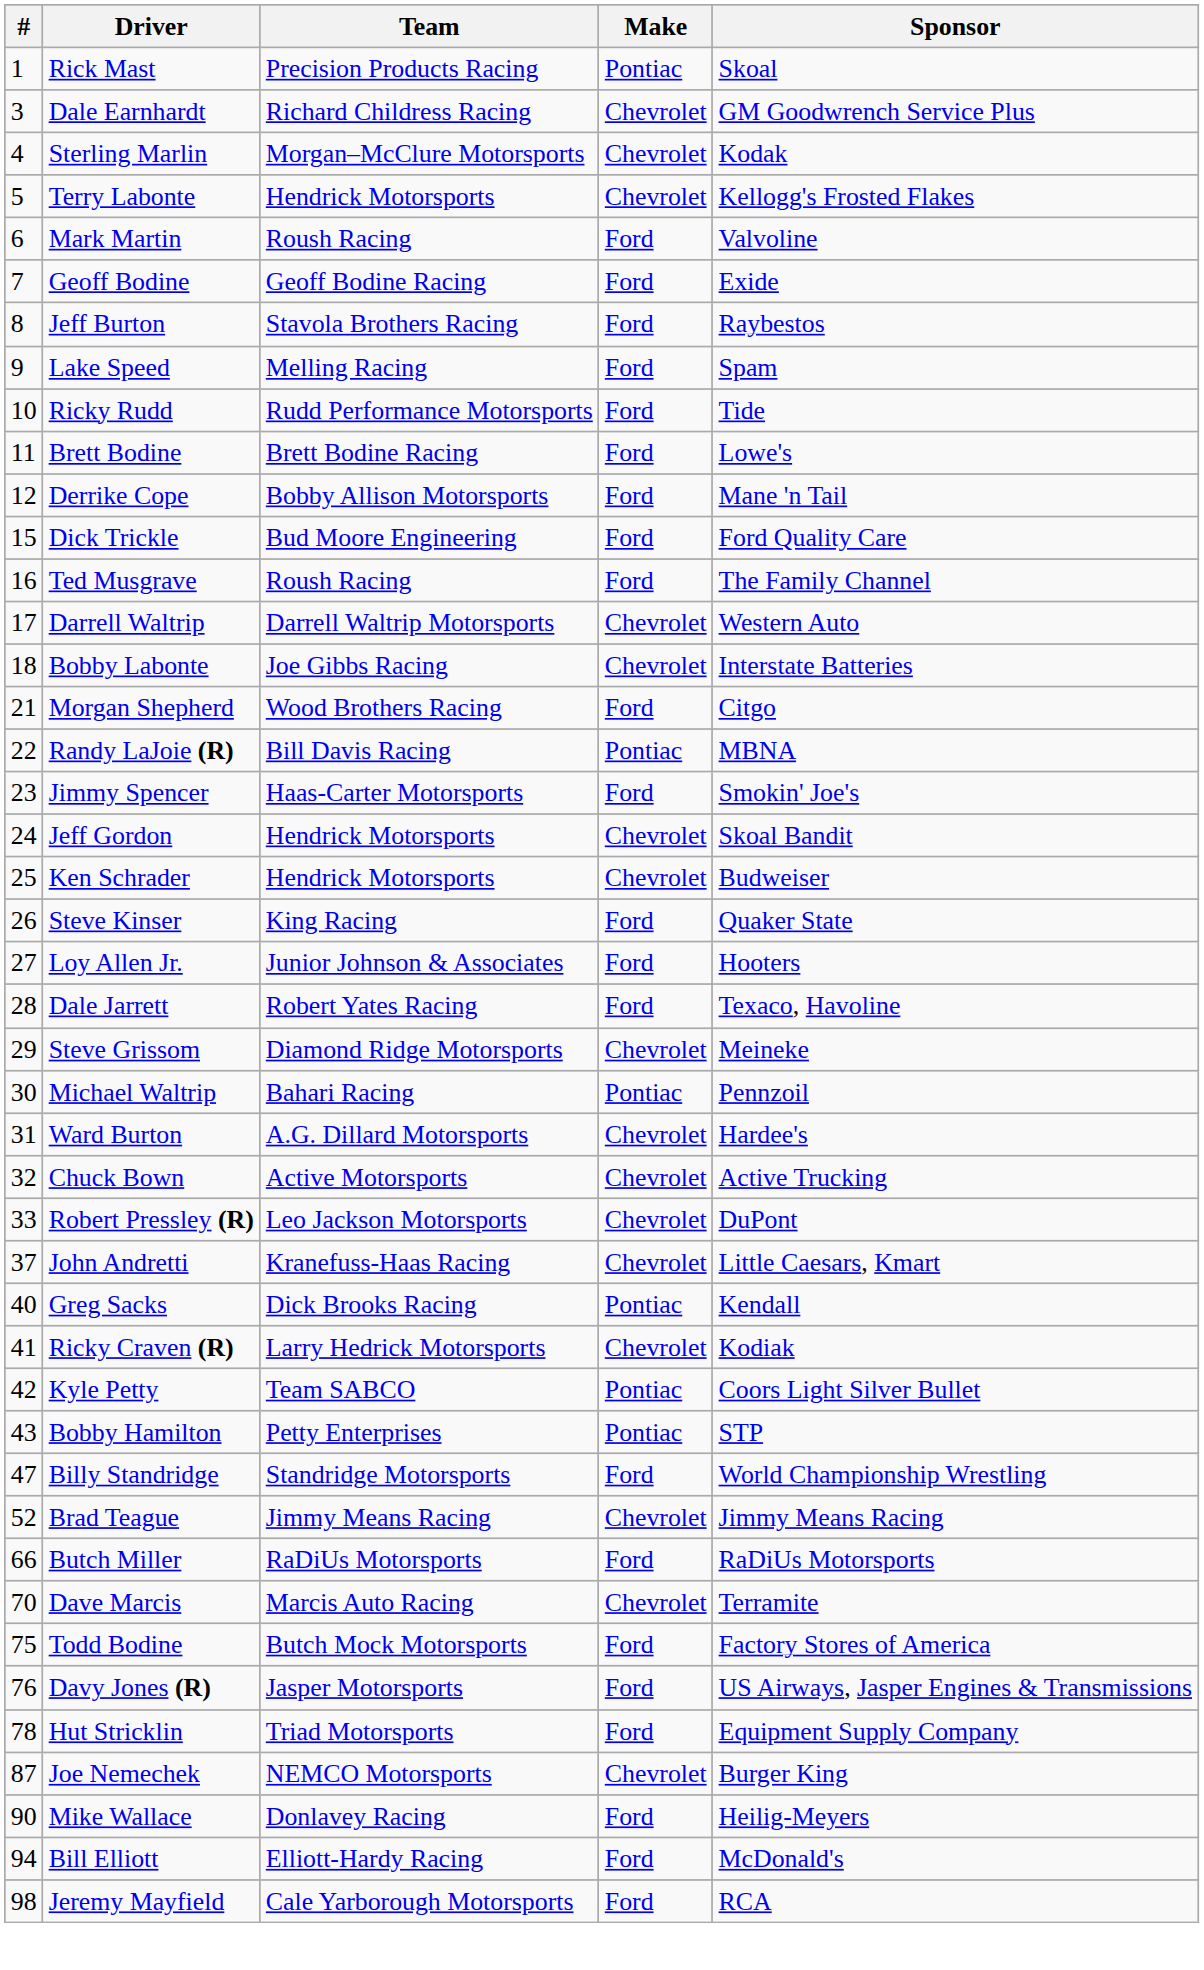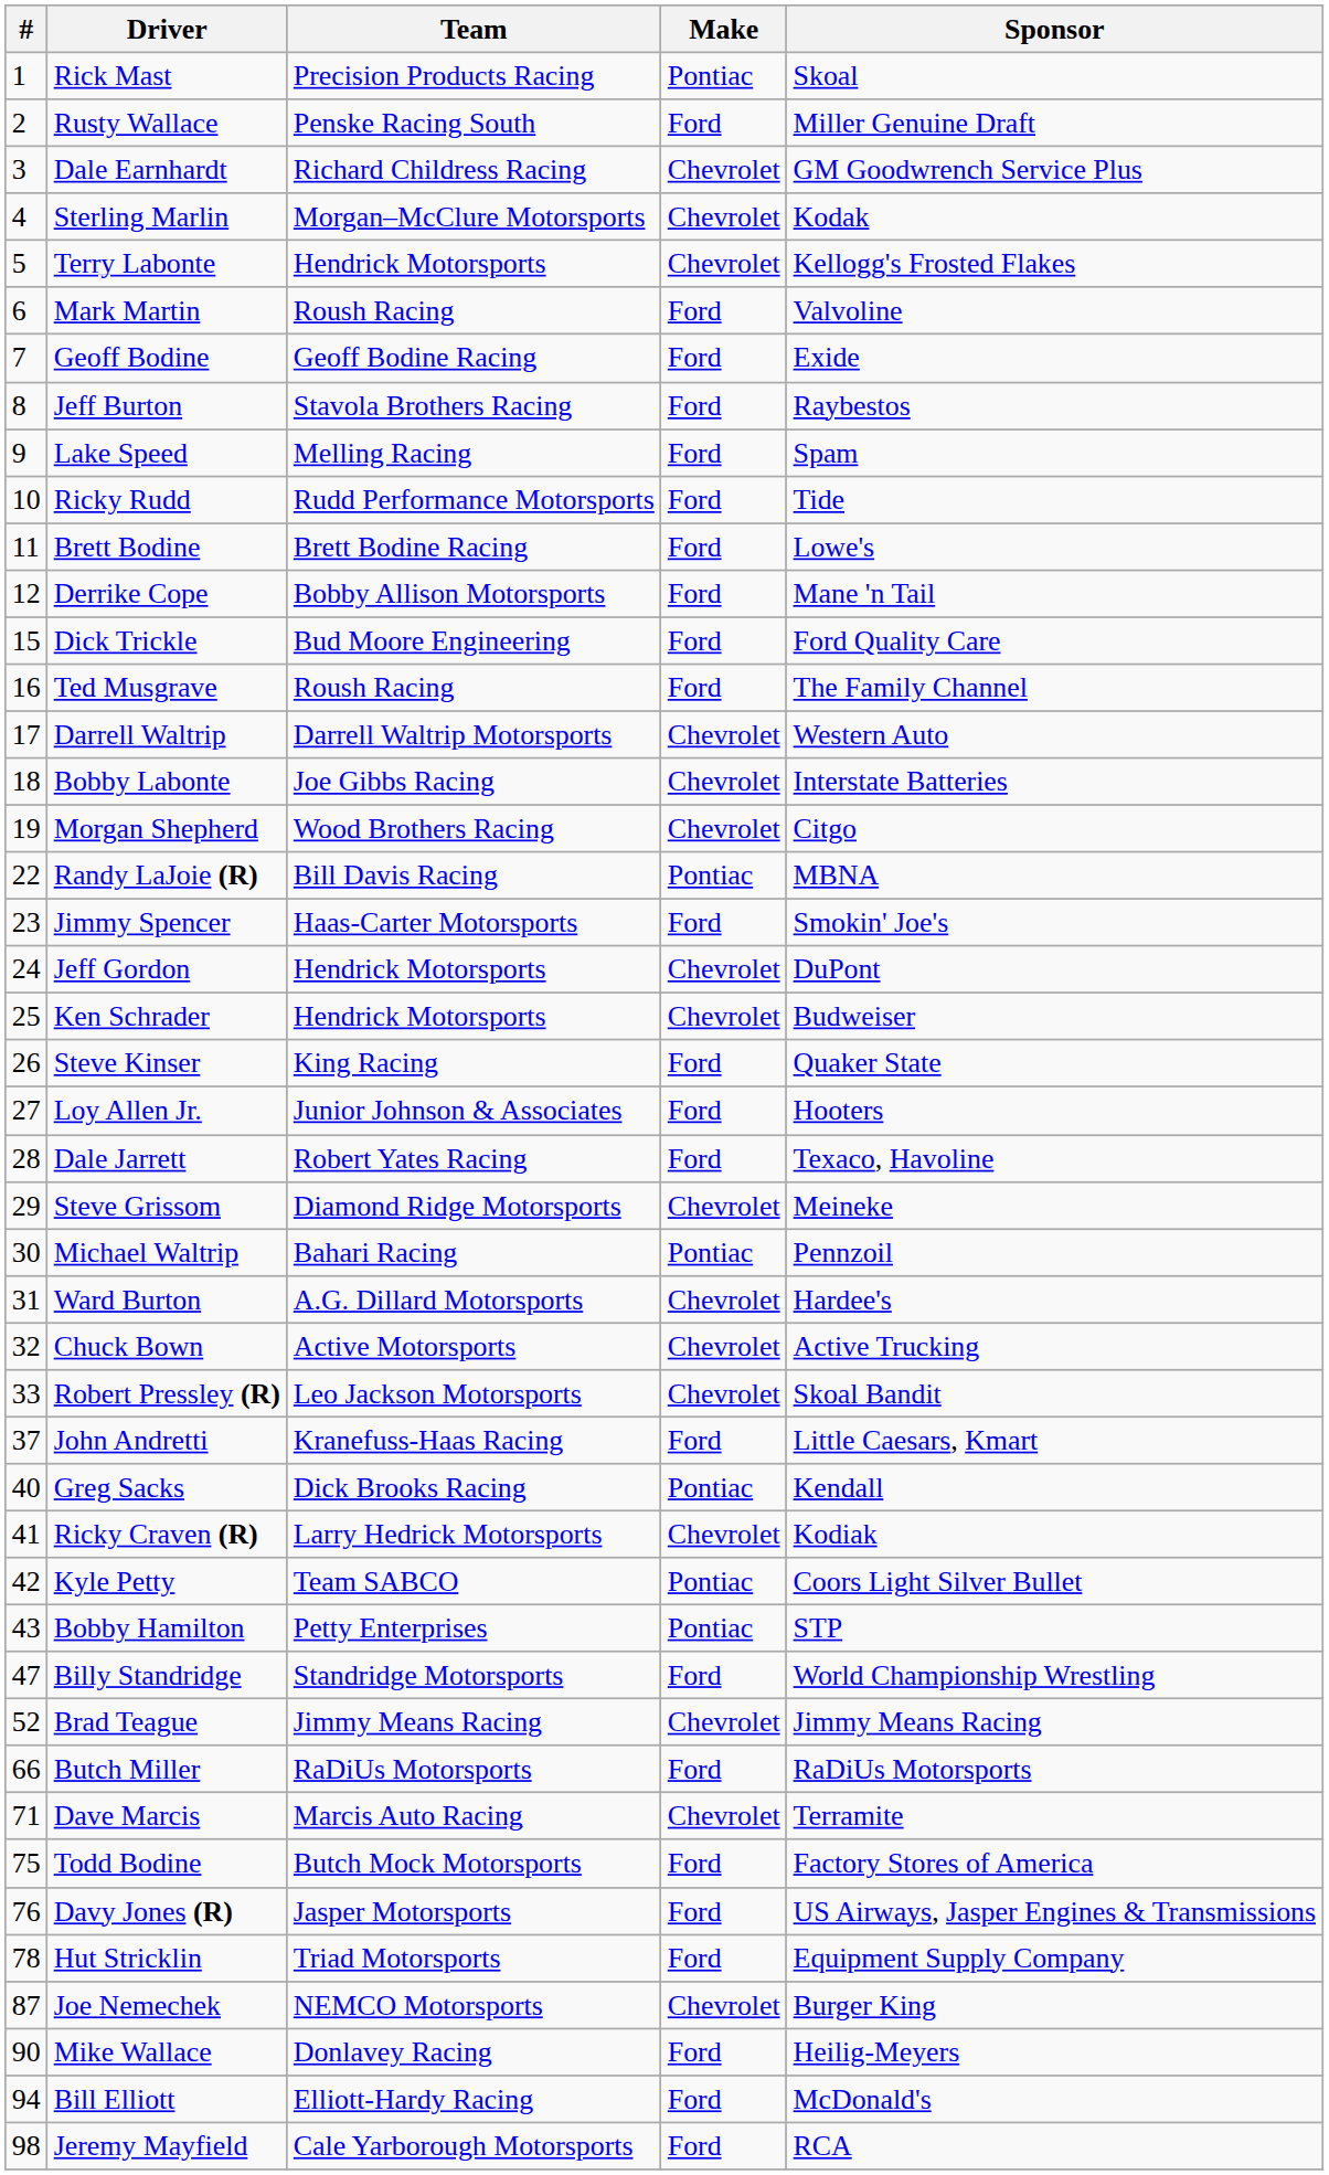+ row: 2 | Rusty Wallace | Penske Racing South | Ford | Miller Genuine Draft
Morgan Shepherd | #: 21 -> 19
Morgan Shepherd | Make: Ford -> Chevrolet
Jeff Gordon | Sponsor: Skoal Bandit -> DuPont
Robert Pressley (R) | Sponsor: DuPont -> Skoal Bandit
John Andretti | Make: Chevrolet -> Ford
Dave Marcis | #: 70 -> 71
